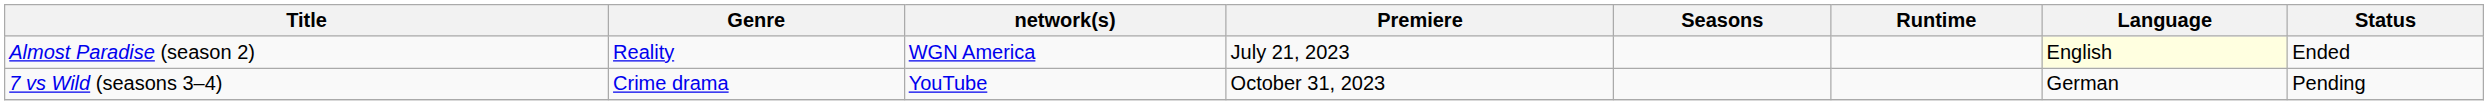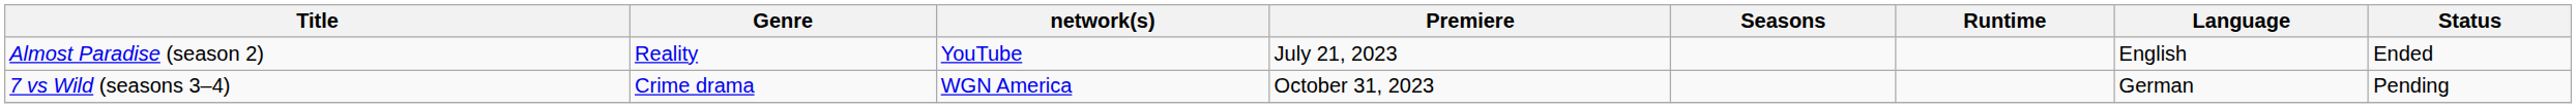Almost Paradise (season 2) | network(s): WGN America -> YouTube
Almost Paradise (season 2) | Language: lightyellow background -> no background
7 vs Wild (seasons 3–4) | network(s): YouTube -> WGN America
